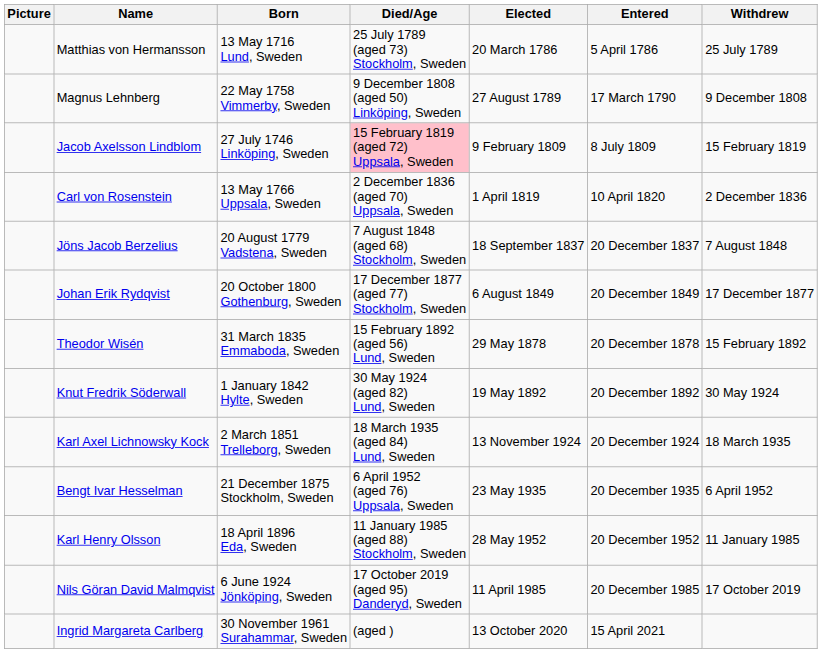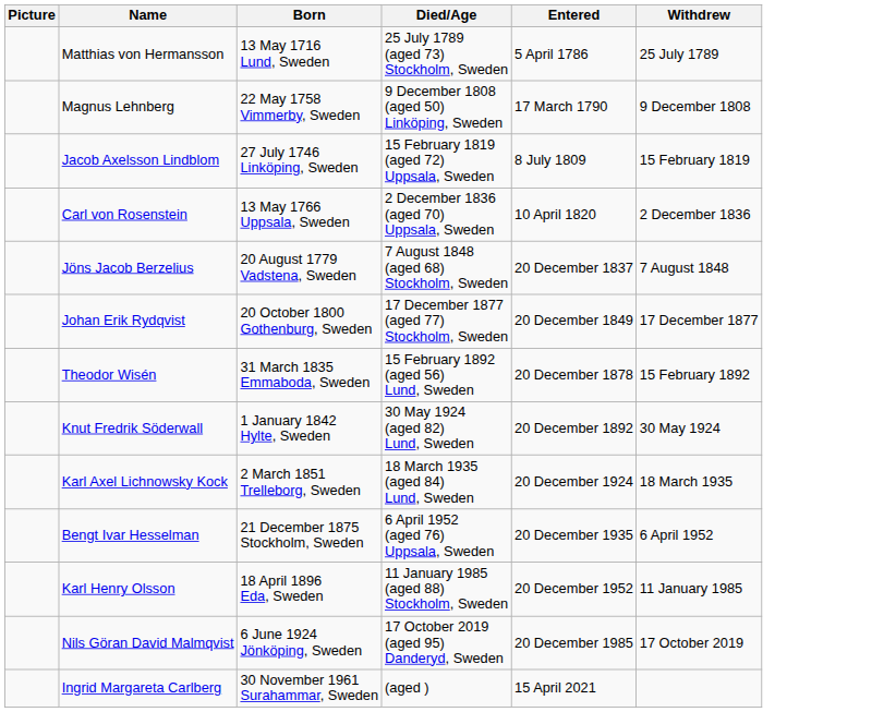- column: Elected | 20 March 1786 | 27 August 1789 | 9 February 1809 | 1 April 1819 | 18 September 1837 | 6 August 1849 | 29 May 1878 | 19 May 1892 | 13 November 1924 | 23 May 1935 | 28 May 1952 | 11 April 1985 | 13 October 2020
Jacob Axelsson Lindblom | Died/Age: pink background -> no background
